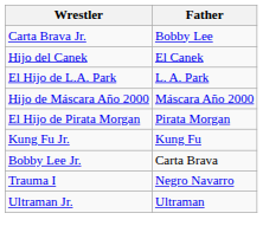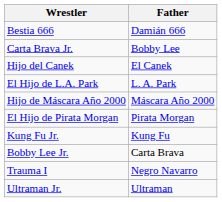+ row: Bestia 666 | Damián 666
